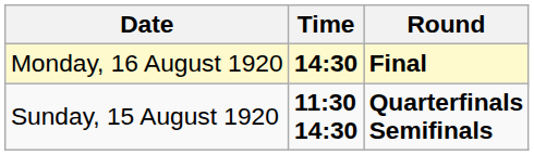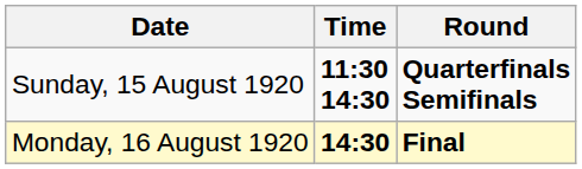rows swapped: Sunday, 15 August 1920 <-> Monday, 16 August 1920
